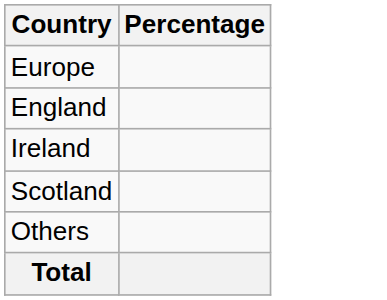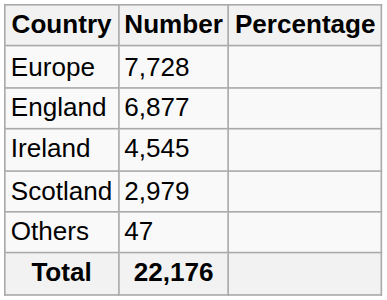+ column: Number | 7,728 | 6,877 | 4,545 | 2,979 | 47 | 22,176
